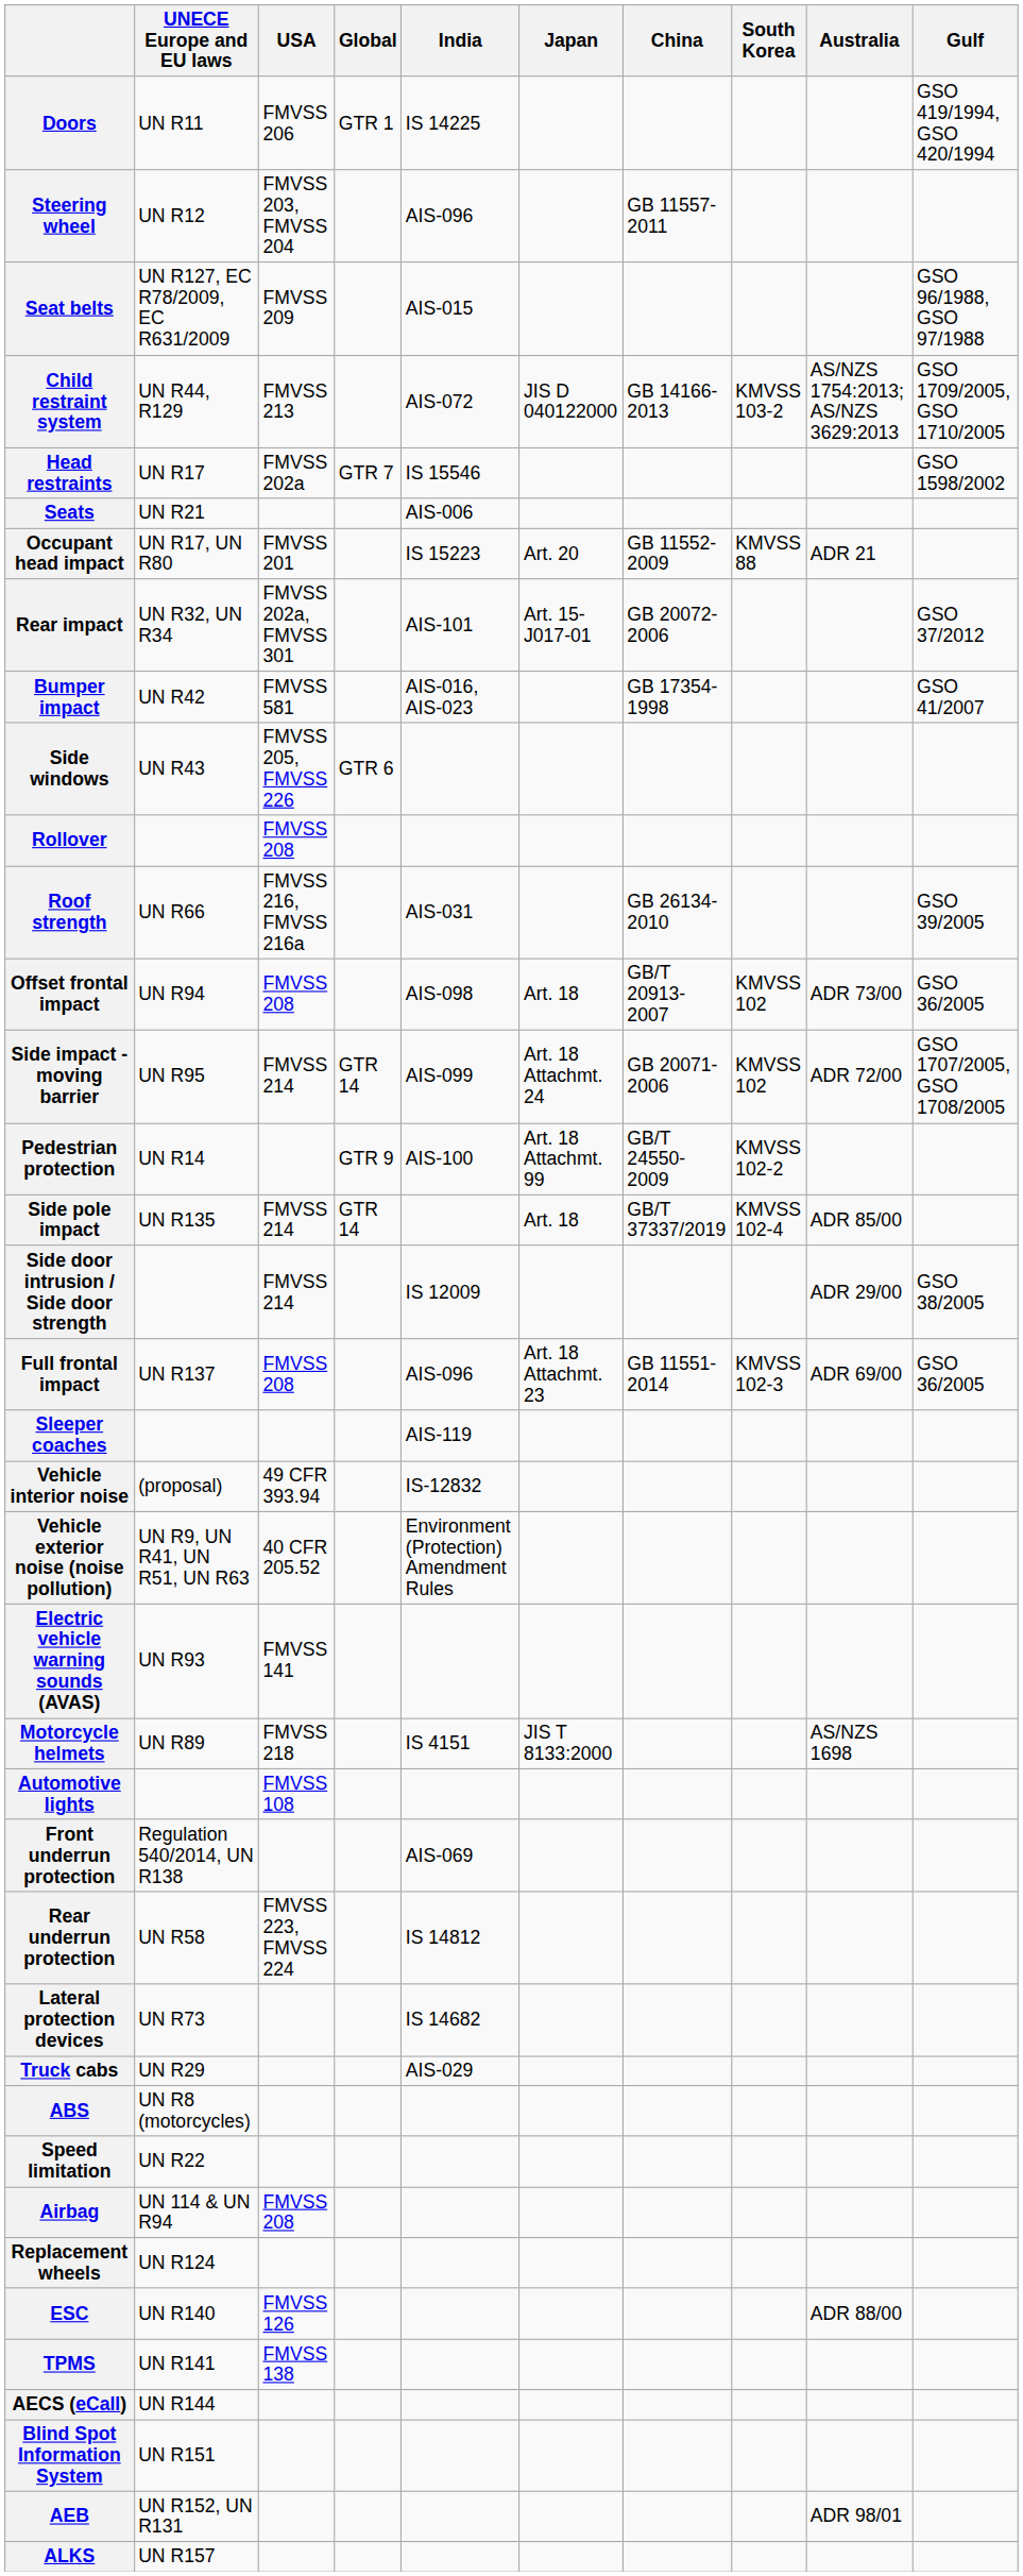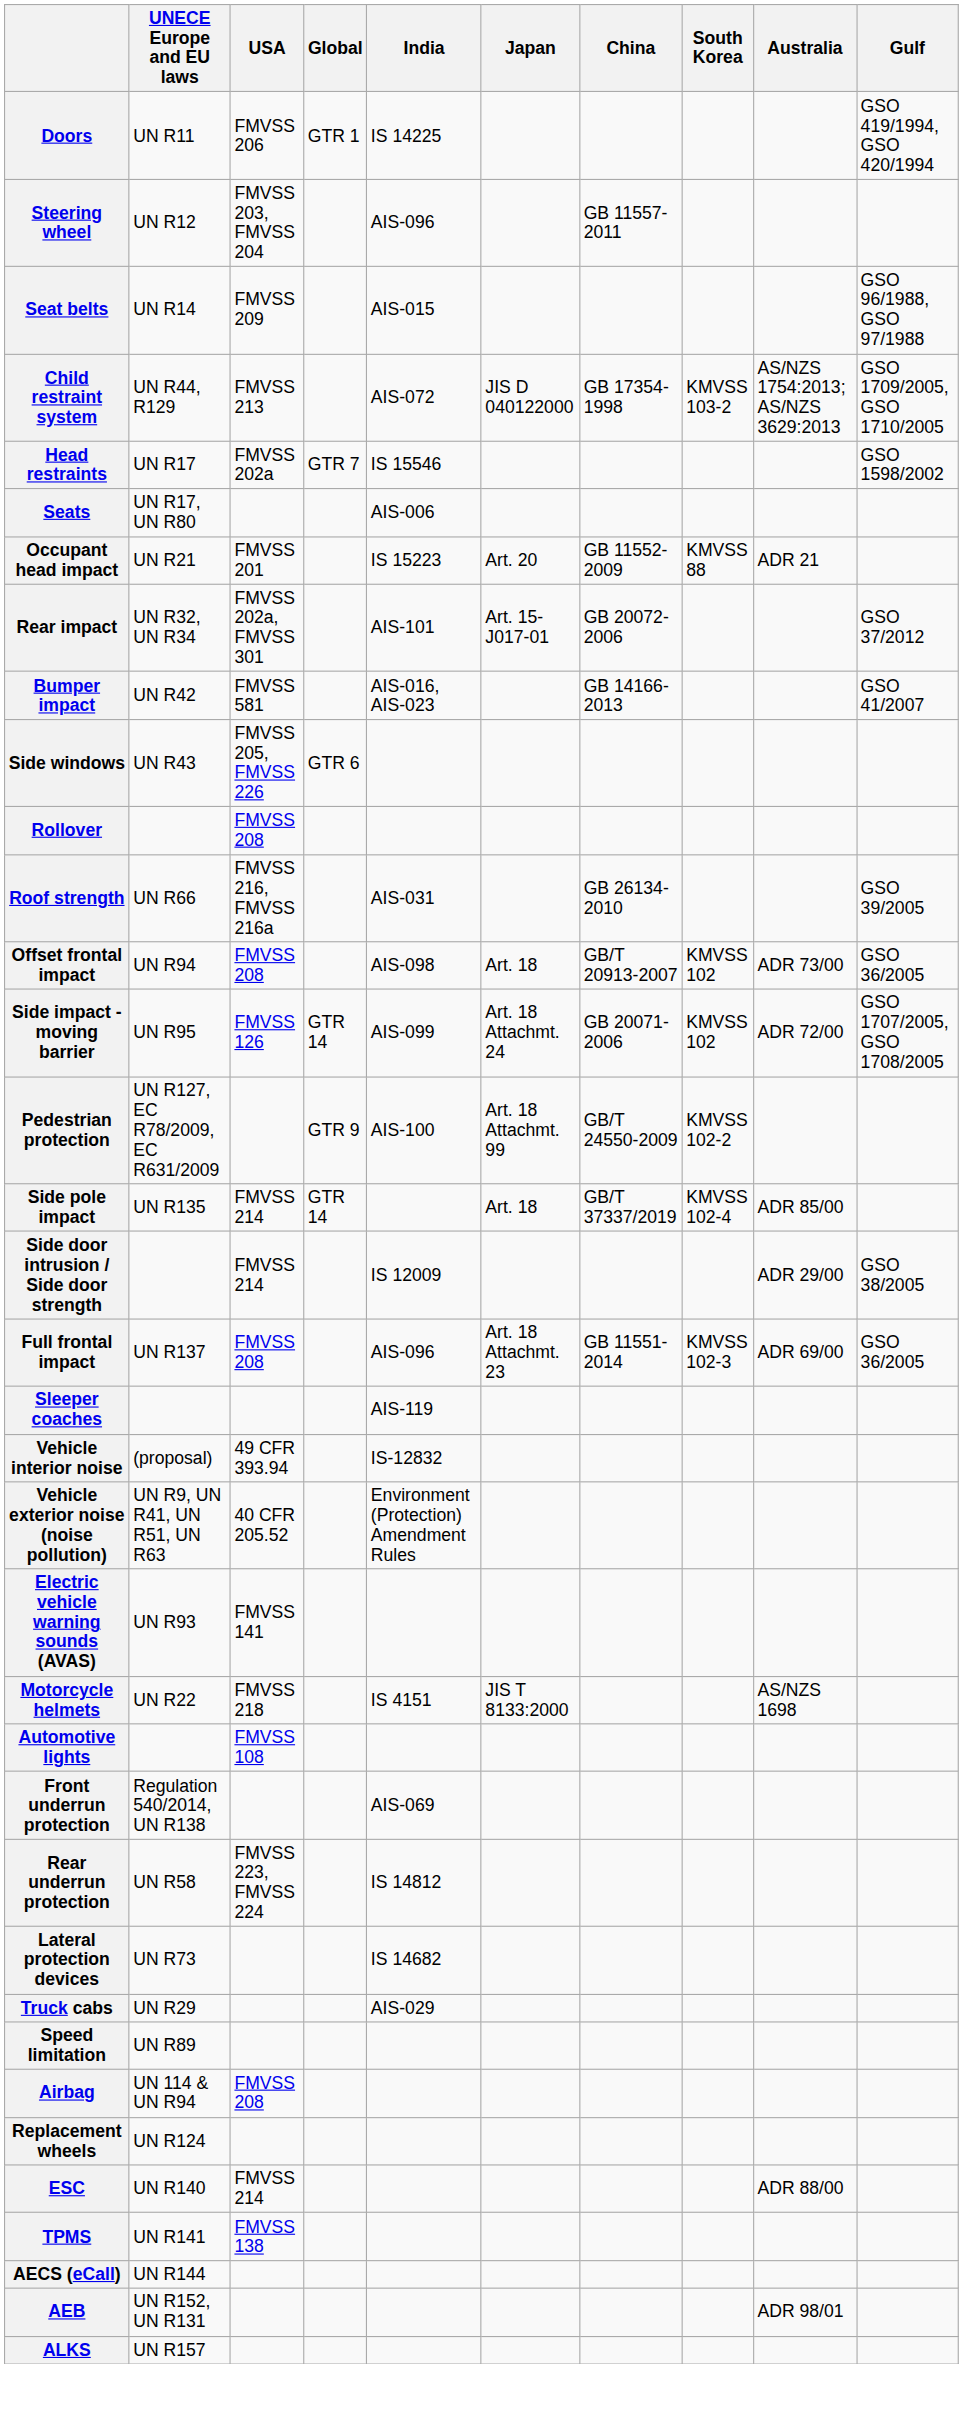Seat belts | UNECE Europe and EU laws: UN R127, EC R78/2009, EC R631/2009 -> UN R14
Child restraint system | China: GB 14166-2013 -> GB 17354-1998
Seats | UNECE Europe and EU laws: UN R21 -> UN R17, UN R80
Occupant head impact | UNECE Europe and EU laws: UN R17, UN R80 -> UN R21
Bumper impact | China: GB 17354-1998 -> GB 14166-2013
Side impact - moving barrier | USA: FMVSS 214 -> FMVSS 126
Pedestrian protection | UNECE Europe and EU laws: UN R14 -> UN R127, EC R78/2009, EC R631/2009
Motorcycle helmets | UNECE Europe and EU laws: UN R89 -> UN R22
- row: ABS | UN R8 (motorcycles)
Speed limitation | UNECE Europe and EU laws: UN R22 -> UN R89
ESC | USA: FMVSS 126 -> FMVSS 214
- row: Blind Spot Information System | UN R151
